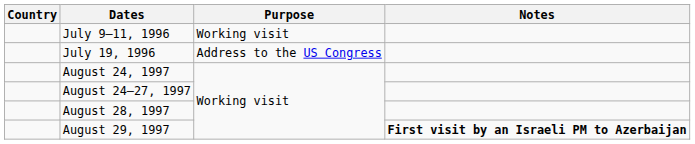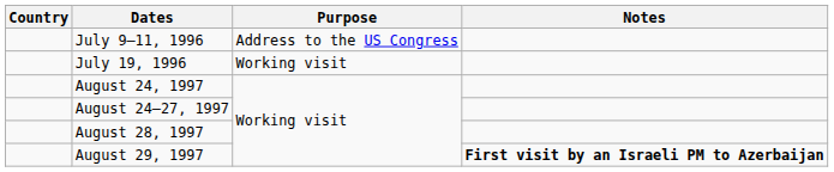July 9–11, 1996 | Purpose: Working visit -> Address to the US Congress
July 19, 1996 | Purpose: Address to the US Congress -> Working visit
